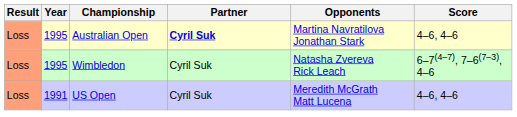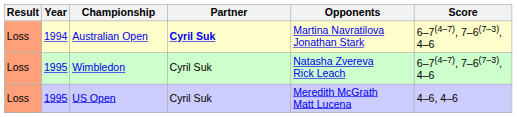Australian Open | Year: 1995 -> 1994
Australian Open | Score: 4–6, 4–6 -> 6–7(4–7), 7–6(7–3), 4–6
US Open | Year: 1991 -> 1995
